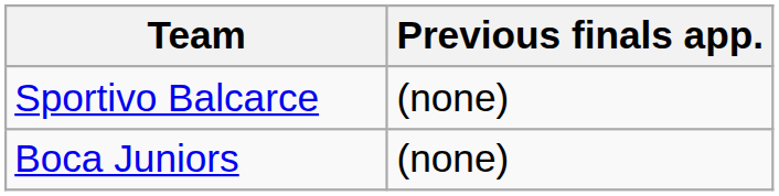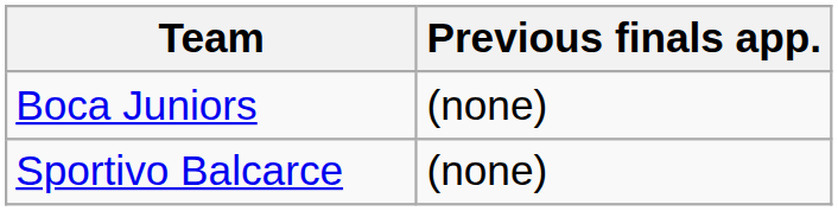rows swapped: Boca Juniors <-> Sportivo Balcarce
